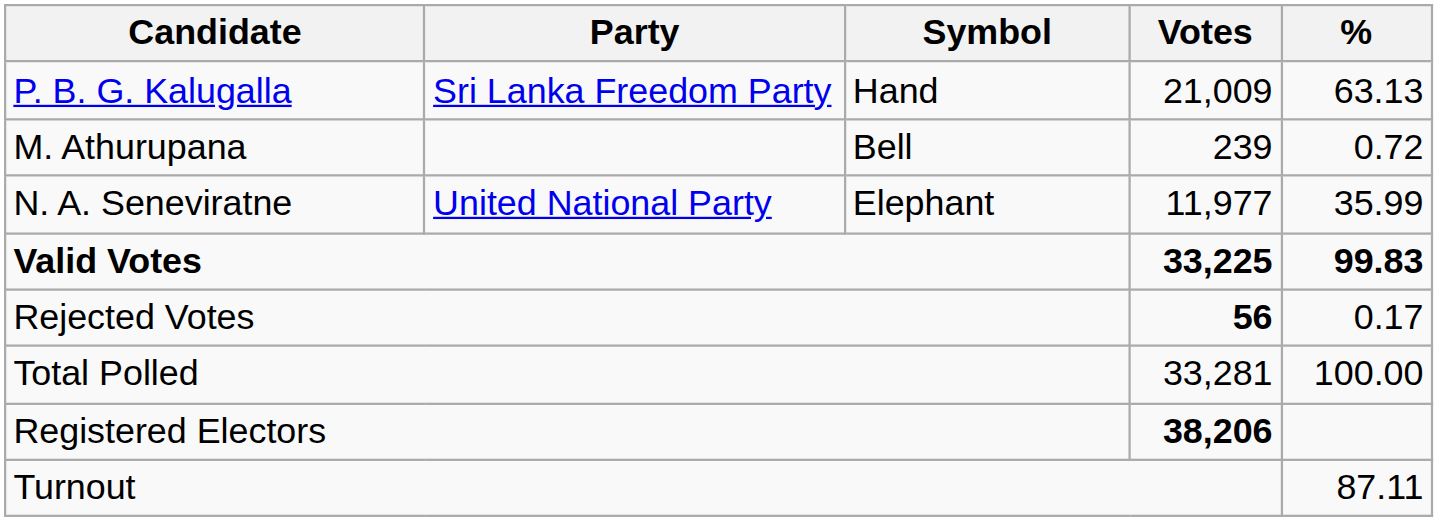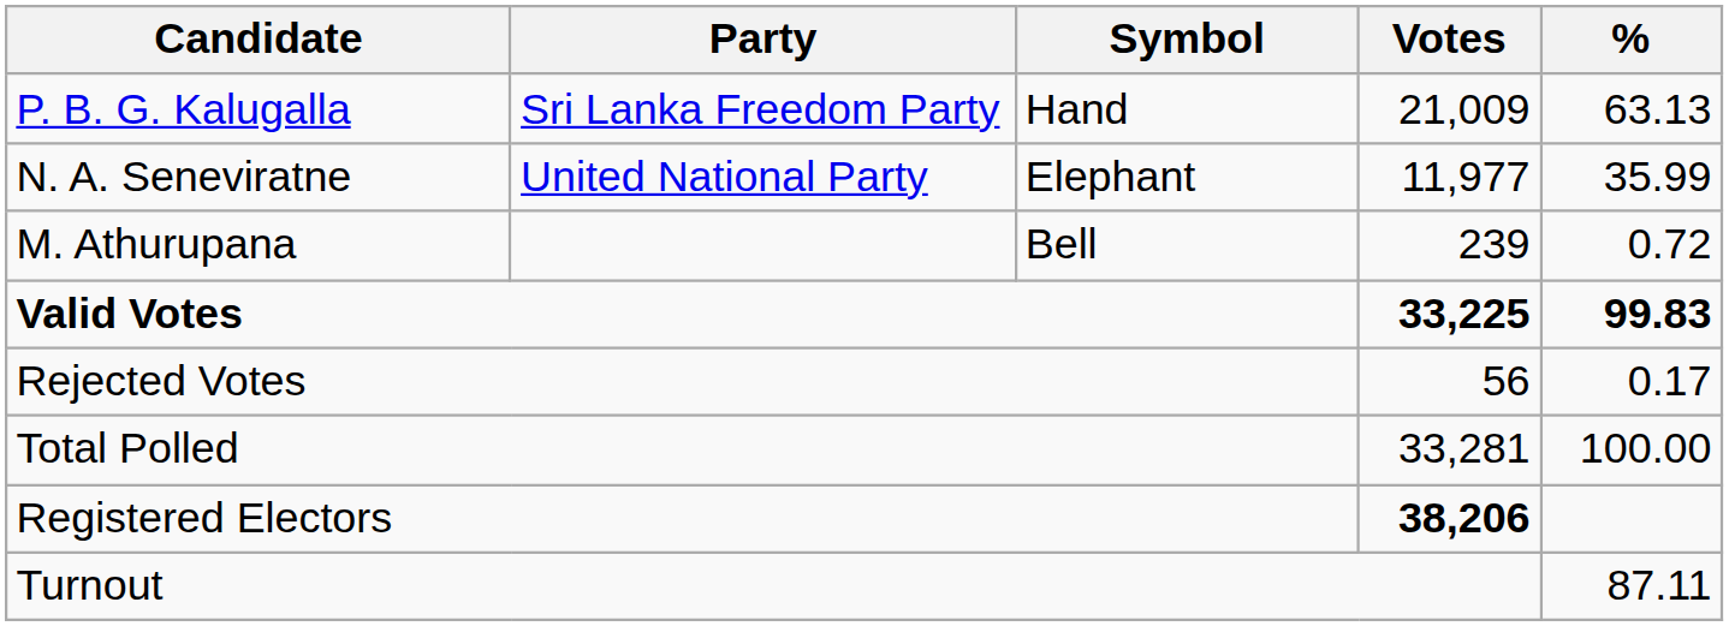rows swapped: N. A. Seneviratne <-> M. Athurupana
Rejected Votes | Votes: bold -> normal
